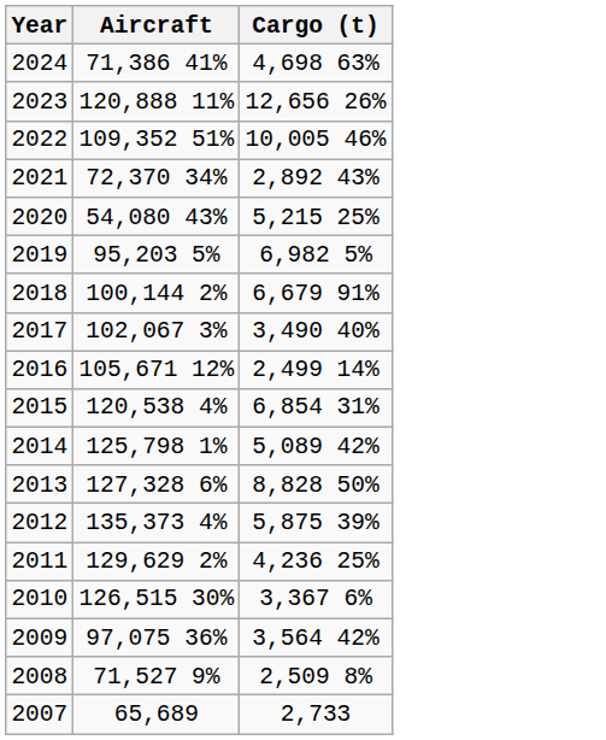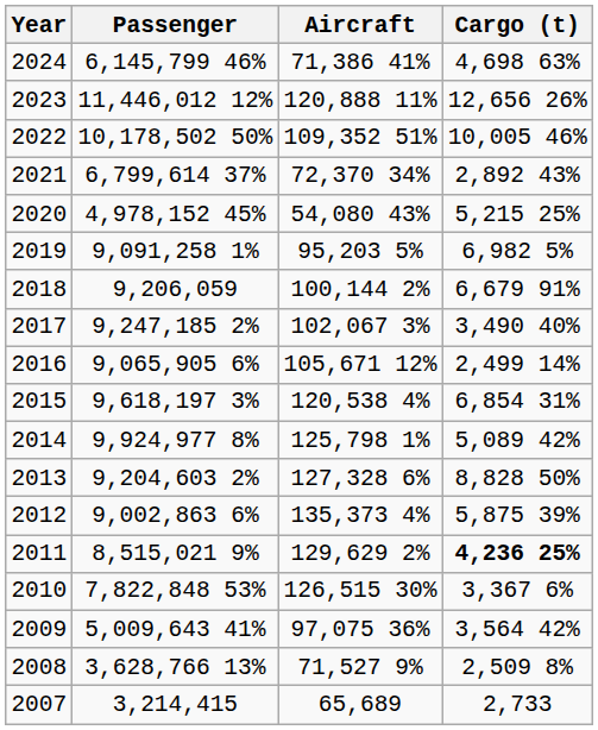+ column: Passenger | 6,145,799 46% | 11,446,012 12% | 10,178,502 50% | 6,799,614 37% | 4,978,152 45% | 9,091,258 1% | 9,206,059 | 9,247,185 2% | 9,065,905 6% | 9,618,197 3% | 9,924,977 8% | 9,204,603 2% | 9,002,863 6% | 8,515,021 9% | 7,822,848 53% | 5,009,643 41% | 3,628,766 13% | 3,214,415
2011 | Cargo (t): normal -> bold
